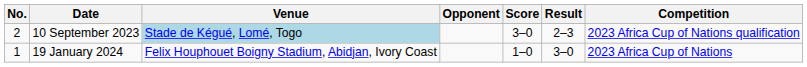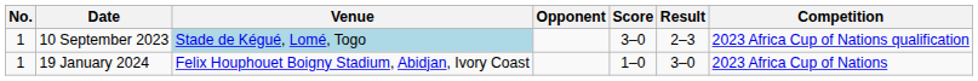10 September 2023 | No.: 2 -> 1
